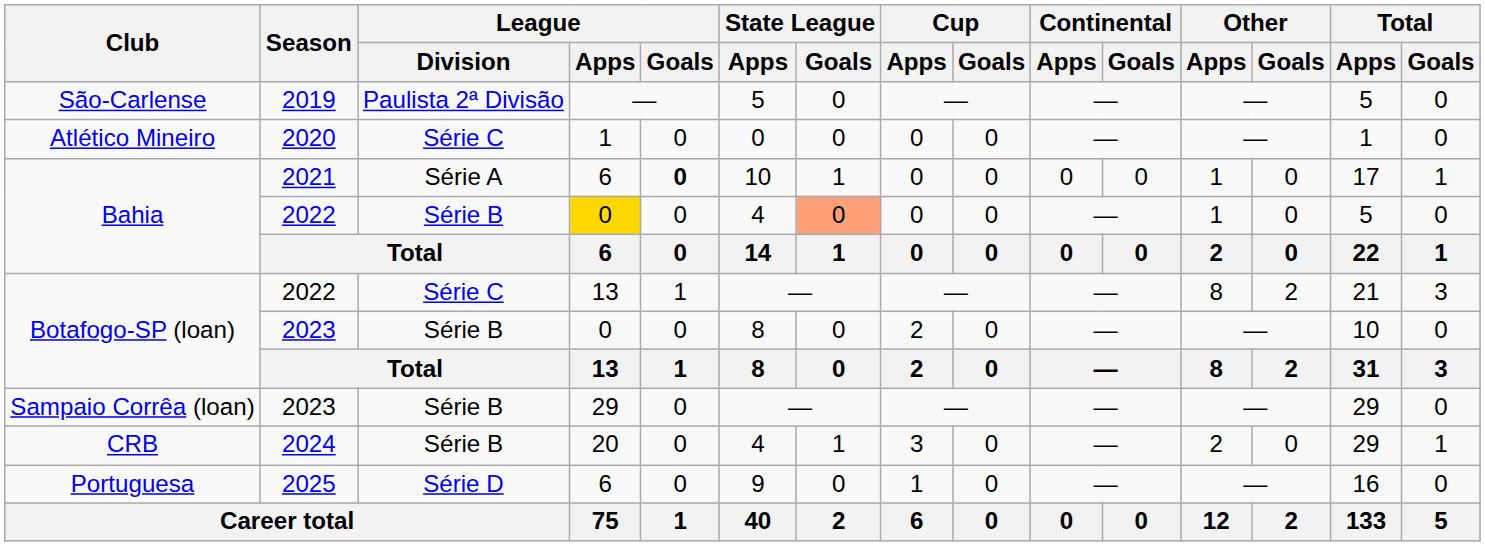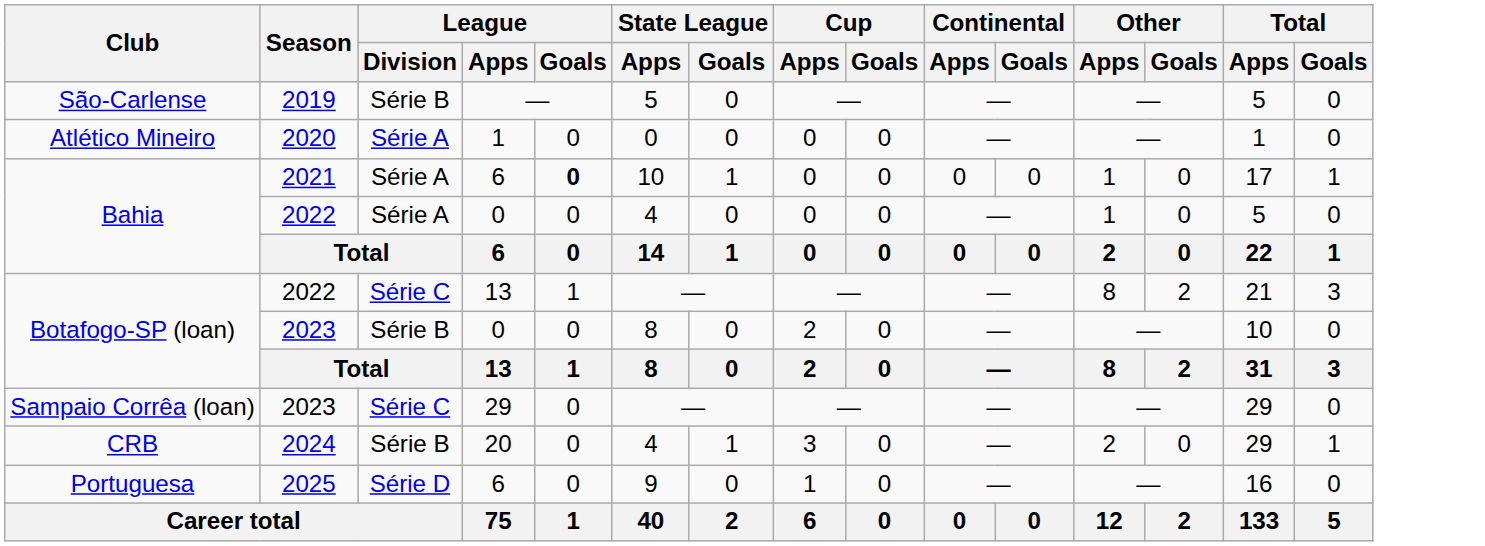São-Carlense | League / Division: Paulista 2ª Divisão -> Série B
Atlético Mineiro | League / Division: Série C -> Série A
Bahia / 2022 | League / Division: Série B -> Série A
Bahia / 2022 | League / Apps: gold background -> no background
Bahia / 2022 | State League / Goals: lightsalmon background -> no background
Sampaio Corrêa (loan) | League / Division: Série B -> Série C
